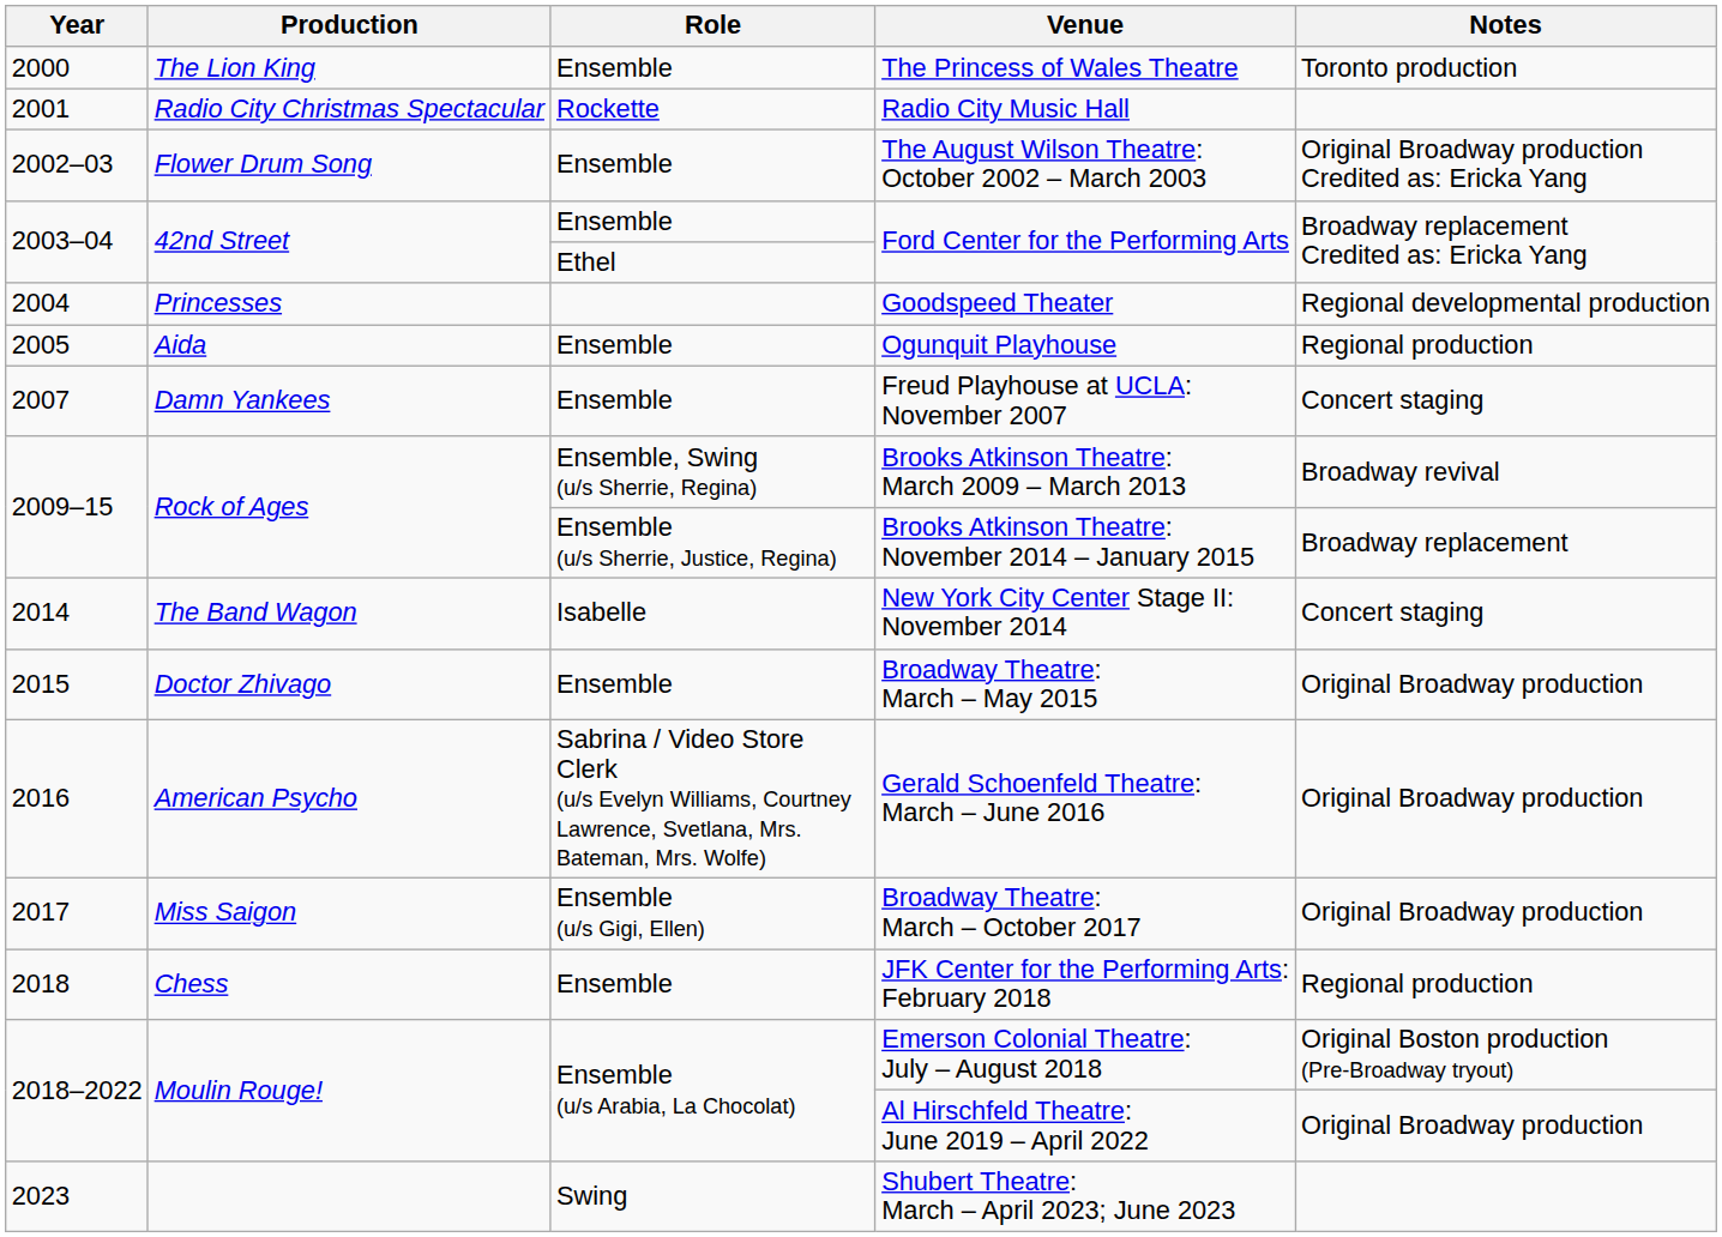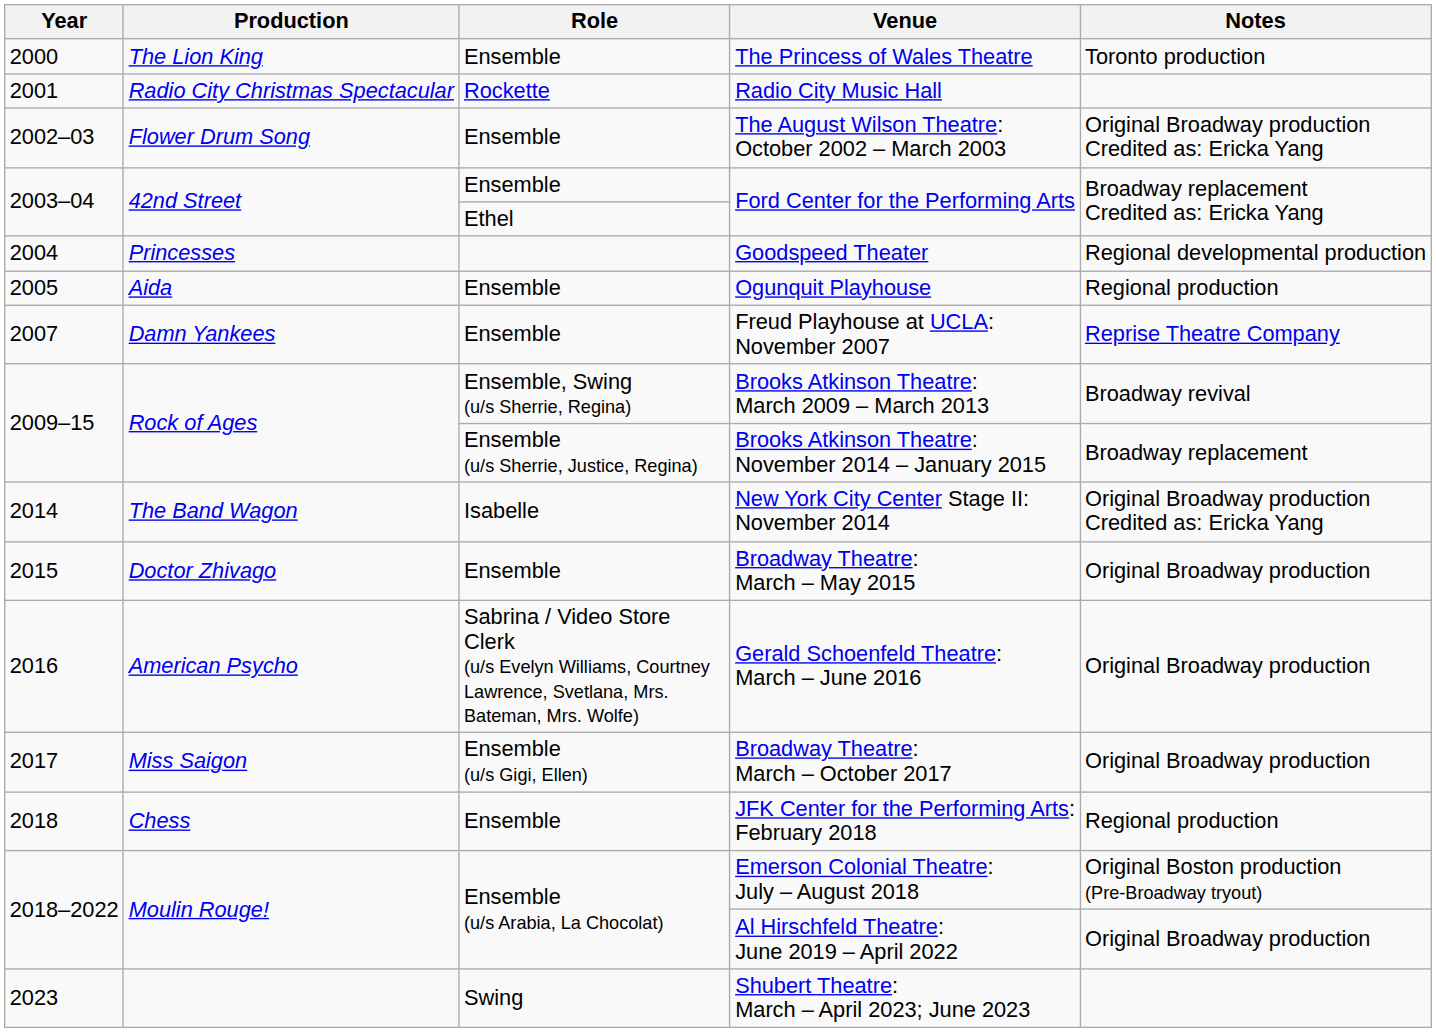Freud Playhouse at UCLA: November 2007 | Notes: Concert staging -> Reprise Theatre Company
New York City Center Stage II: November 2014 | Notes: Concert staging -> Original Broadway production Credited as: Ericka Yang
